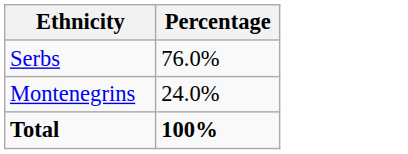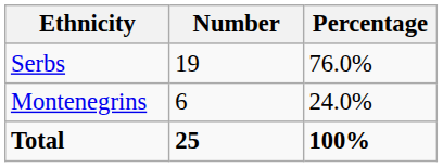+ column: Number | 19 | 6 | 25
